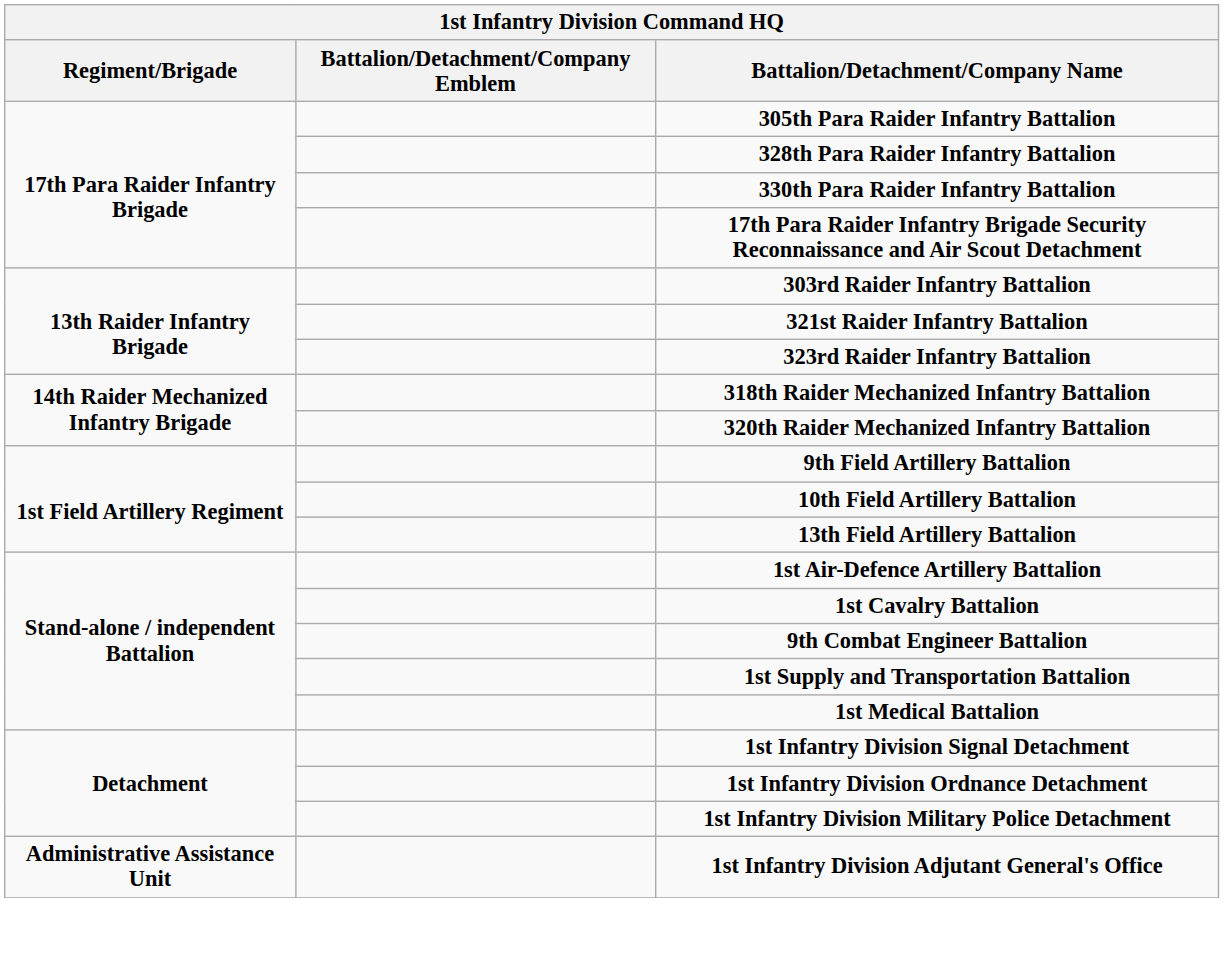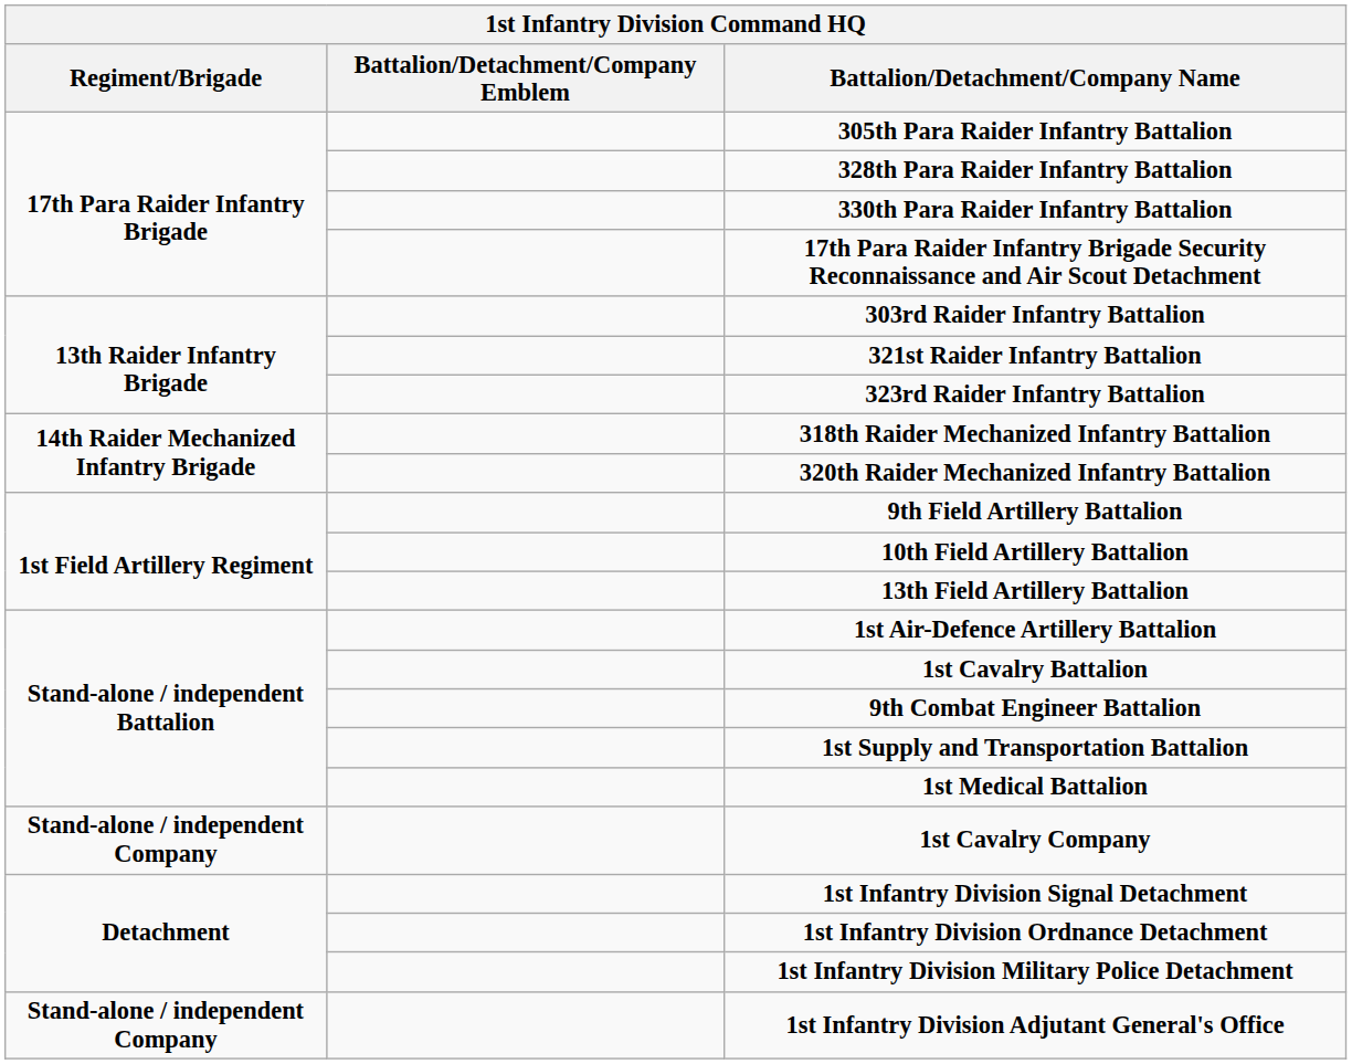+ row: Stand-alone / independent Company | 1st Cavalry Company
1st Infantry Division Adjutant General's Office | Regiment/Brigade: Administrative Assistance Unit -> Stand-alone / independent Company
